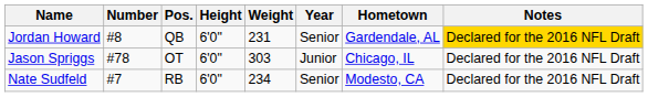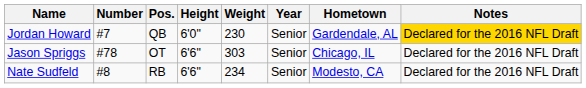Jordan Howard | Number: #8 -> #7
Jordan Howard | Weight: 231 -> 230
Jason Spriggs | Height: 6'0" -> 6'6"
Jason Spriggs | Year: Junior -> Senior
Nate Sudfeld | Number: #7 -> #8
Nate Sudfeld | Height: 6'0" -> 6'6"
